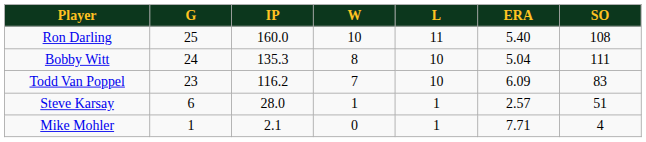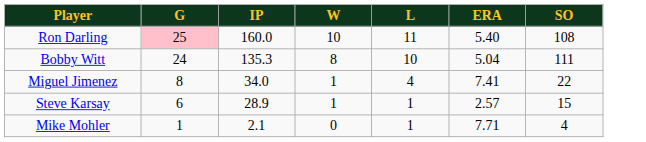Ron Darling | G: no background -> pink background
- row: Todd Van Poppel | 23 | 116.2 | 7 | 10 | 6.09 | 83
+ row: Miguel Jimenez | 8 | 34.0 | 1 | 4 | 7.41 | 22
Steve Karsay | IP: 28.0 -> 28.9
Steve Karsay | SO: 51 -> 15
